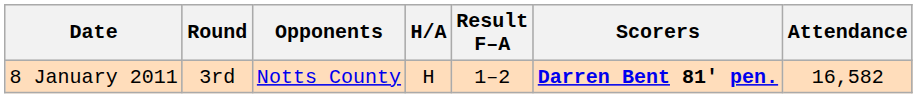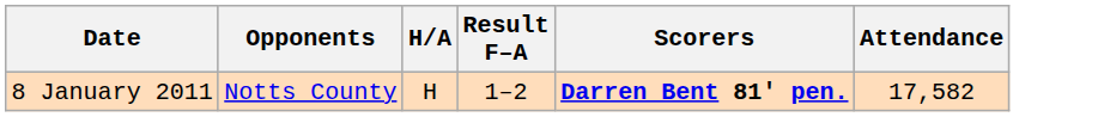- column: Round | 3rd
8 January 2011 | Attendance: 16,582 -> 17,582
